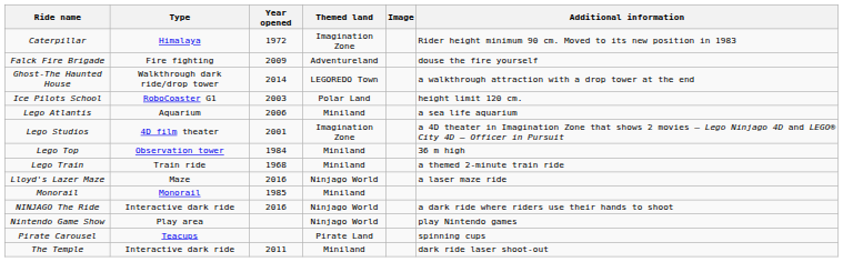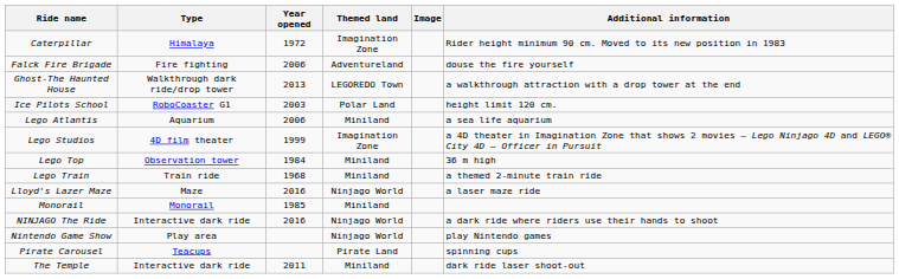Falck Fire Brigade | Year opened: 2009 -> 2006
Ghost-The Haunted House | Year opened: 2014 -> 2013
Lego Studios | Year opened: 2001 -> 1999
